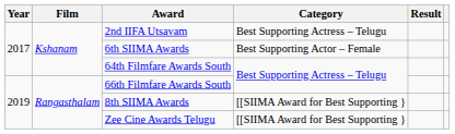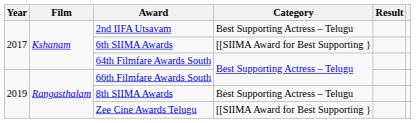6th SIIMA Awards | Category: Best Supporting Actor – Female -> [[SIIMA Award for Best Supporting }
8th SIIMA Awards | Category: [[SIIMA Award for Best Supporting } -> Best Supporting Actress – Telugu
